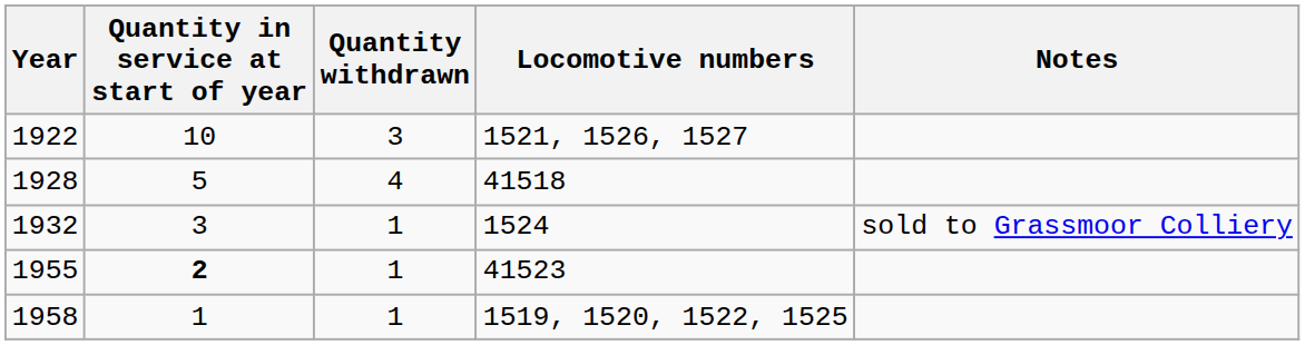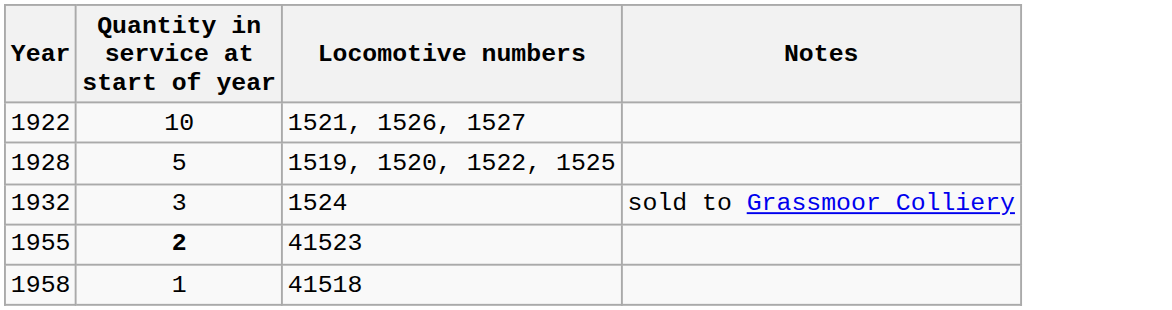- column: Quantity withdrawn | 3 | 4 | 1 | 1 | 1
1928 | Locomotive numbers: 41518 -> 1519, 1520, 1522, 1525
1958 | Locomotive numbers: 1519, 1520, 1522, 1525 -> 41518
